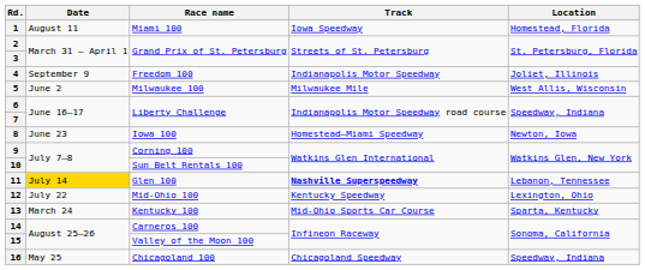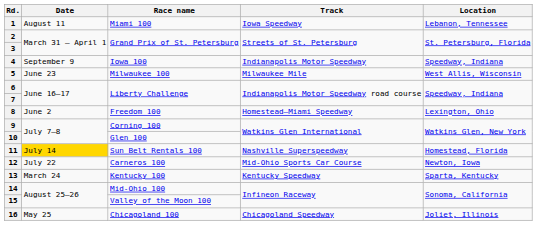1 | Location: Homestead, Florida -> Lebanon, Tennessee
4 | Race name: Freedom 100 -> Iowa 100
4 | Location: Joliet, Illinois -> Speedway, Indiana
5 | Date: June 2 -> June 23
8 | Date: June 23 -> June 2
8 | Race name: Iowa 100 -> Freedom 100
8 | Location: Newton, Iowa -> Lexington, Ohio
10 | Race name: Sun Belt Rentals 100 -> Glen 100
11 | Race name: Glen 100 -> Sun Belt Rentals 100
11 | Track: bold -> normal
11 | Location: Lebanon, Tennessee -> Homestead, Florida
12 | Race name: Mid-Ohio 100 -> Carneros 100
12 | Track: Kentucky Speedway -> Mid-Ohio Sports Car Course
12 | Location: Lexington, Ohio -> Newton, Iowa
13 | Track: Mid-Ohio Sports Car Course -> Kentucky Speedway
14 | Race name: Carneros 100 -> Mid-Ohio 100
16 | Location: Speedway, Indiana -> Joliet, Illinois
